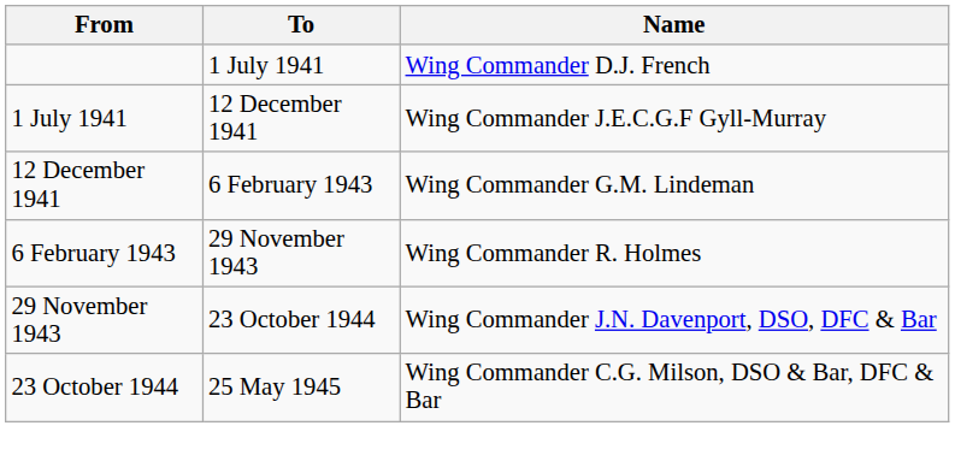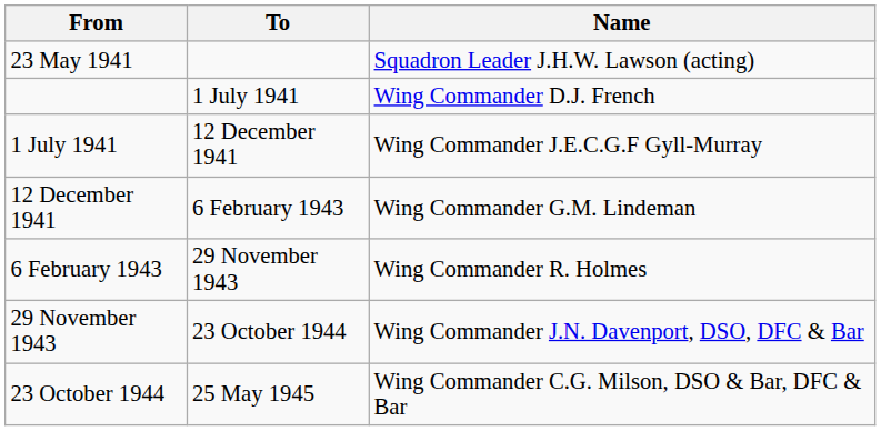+ row: 23 May 1941 | Squadron Leader J.H.W. Lawson (acting)
